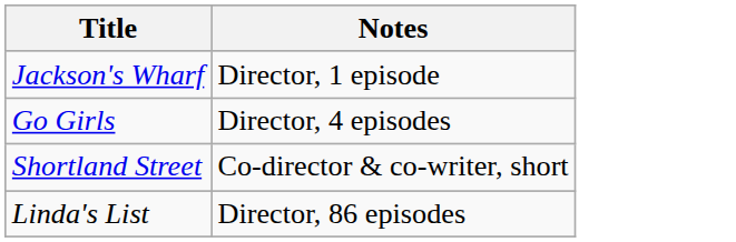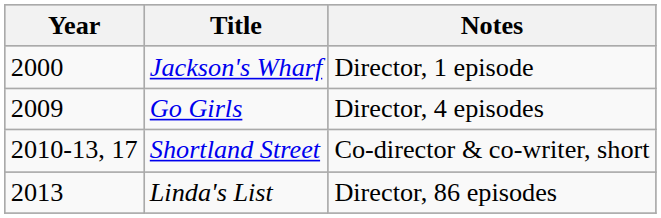+ column: Year | 2000 | 2009 | 2010-13, 17 | 2013
